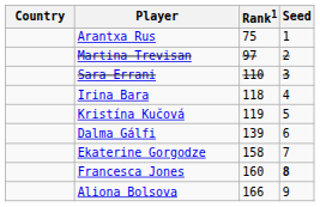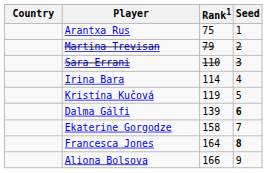Martina Trevisan | Rank1: 97 -> 79
Irina Bara | Rank1: 118 -> 114
Dalma Gálfi | Seed: normal -> bold
Francesca Jones | Rank1: 160 -> 164
